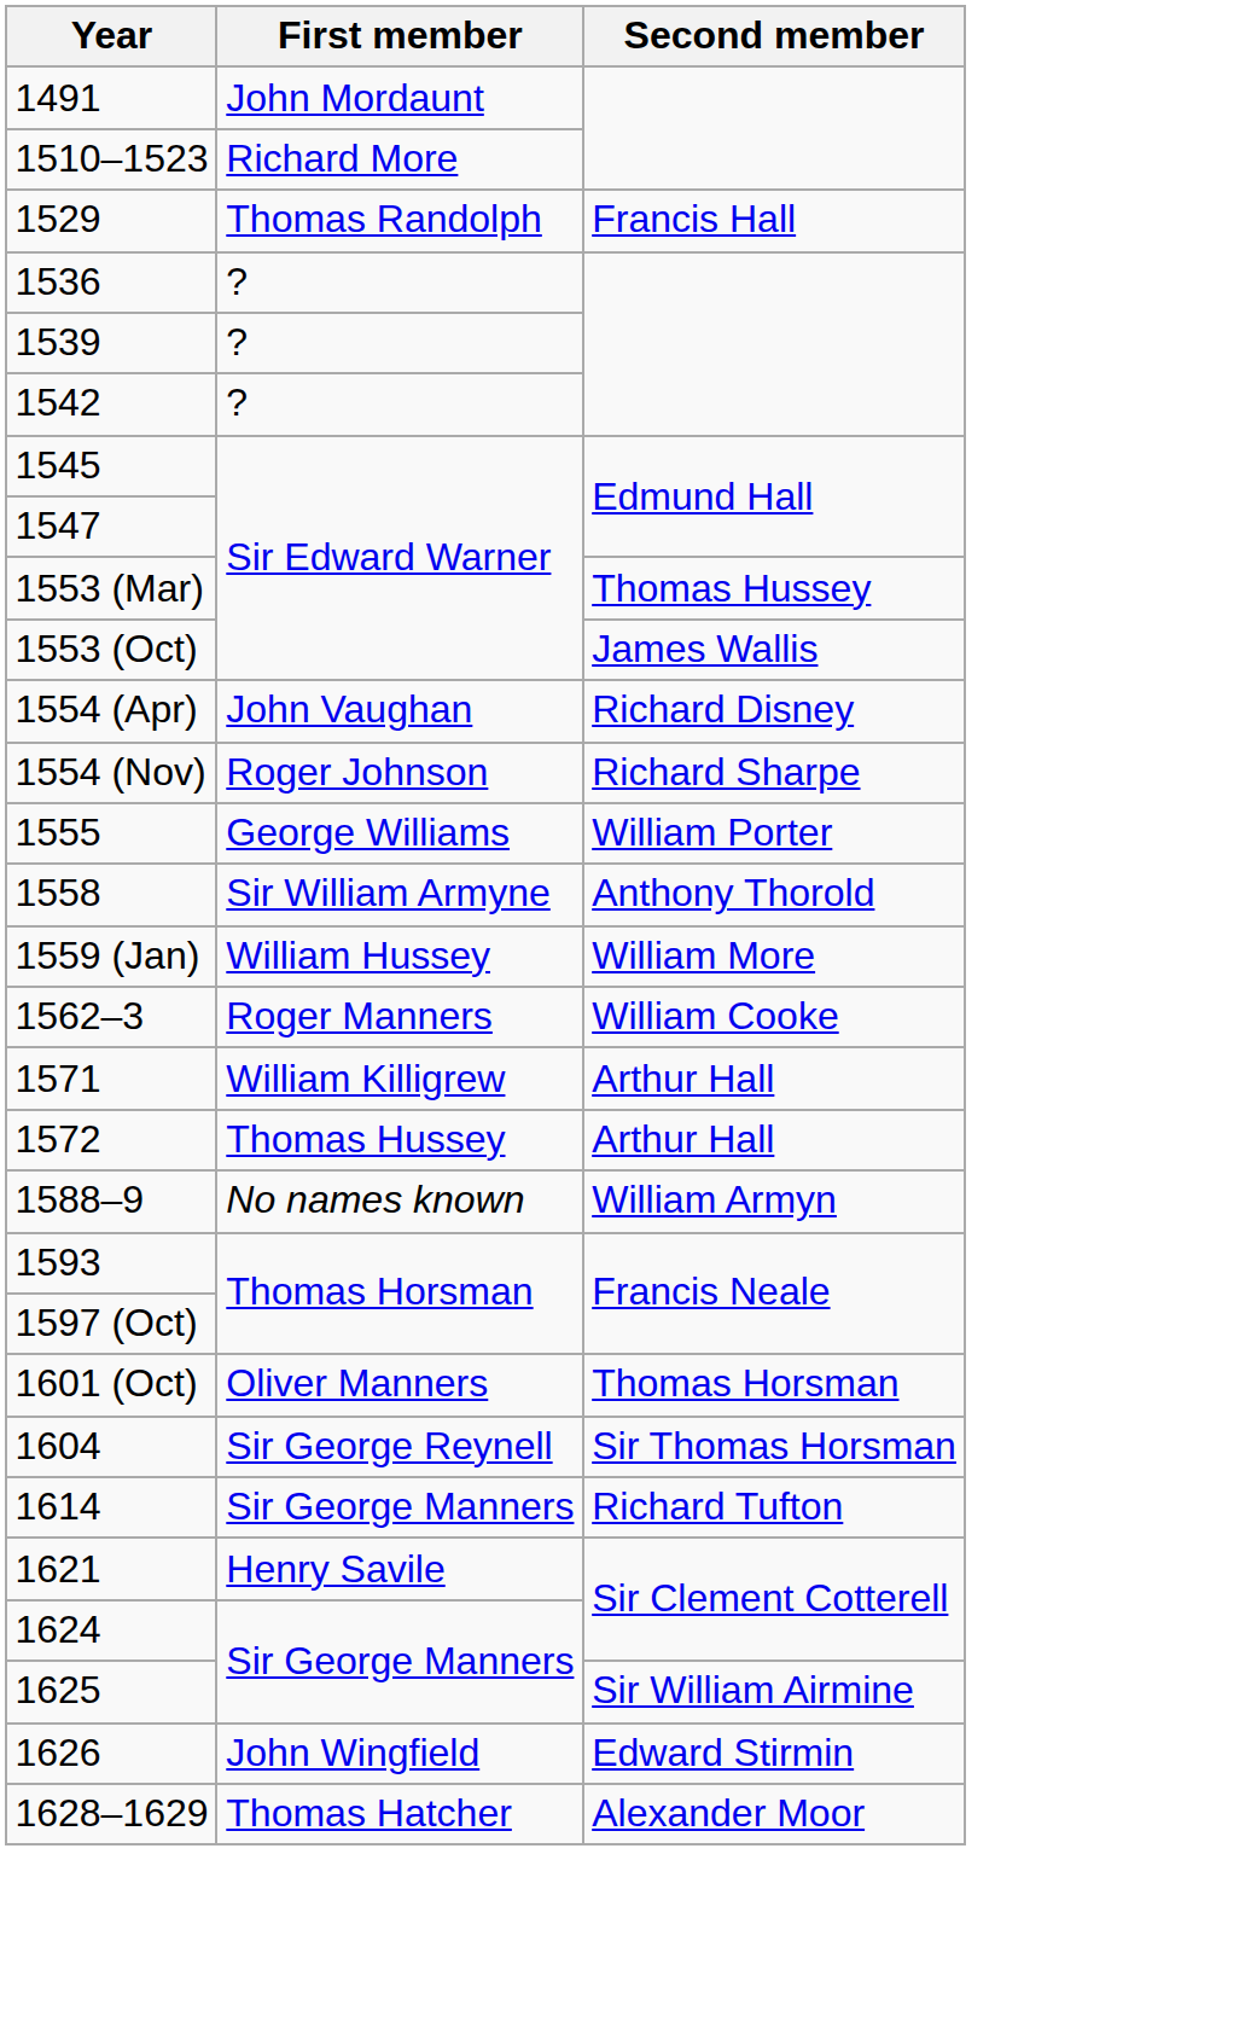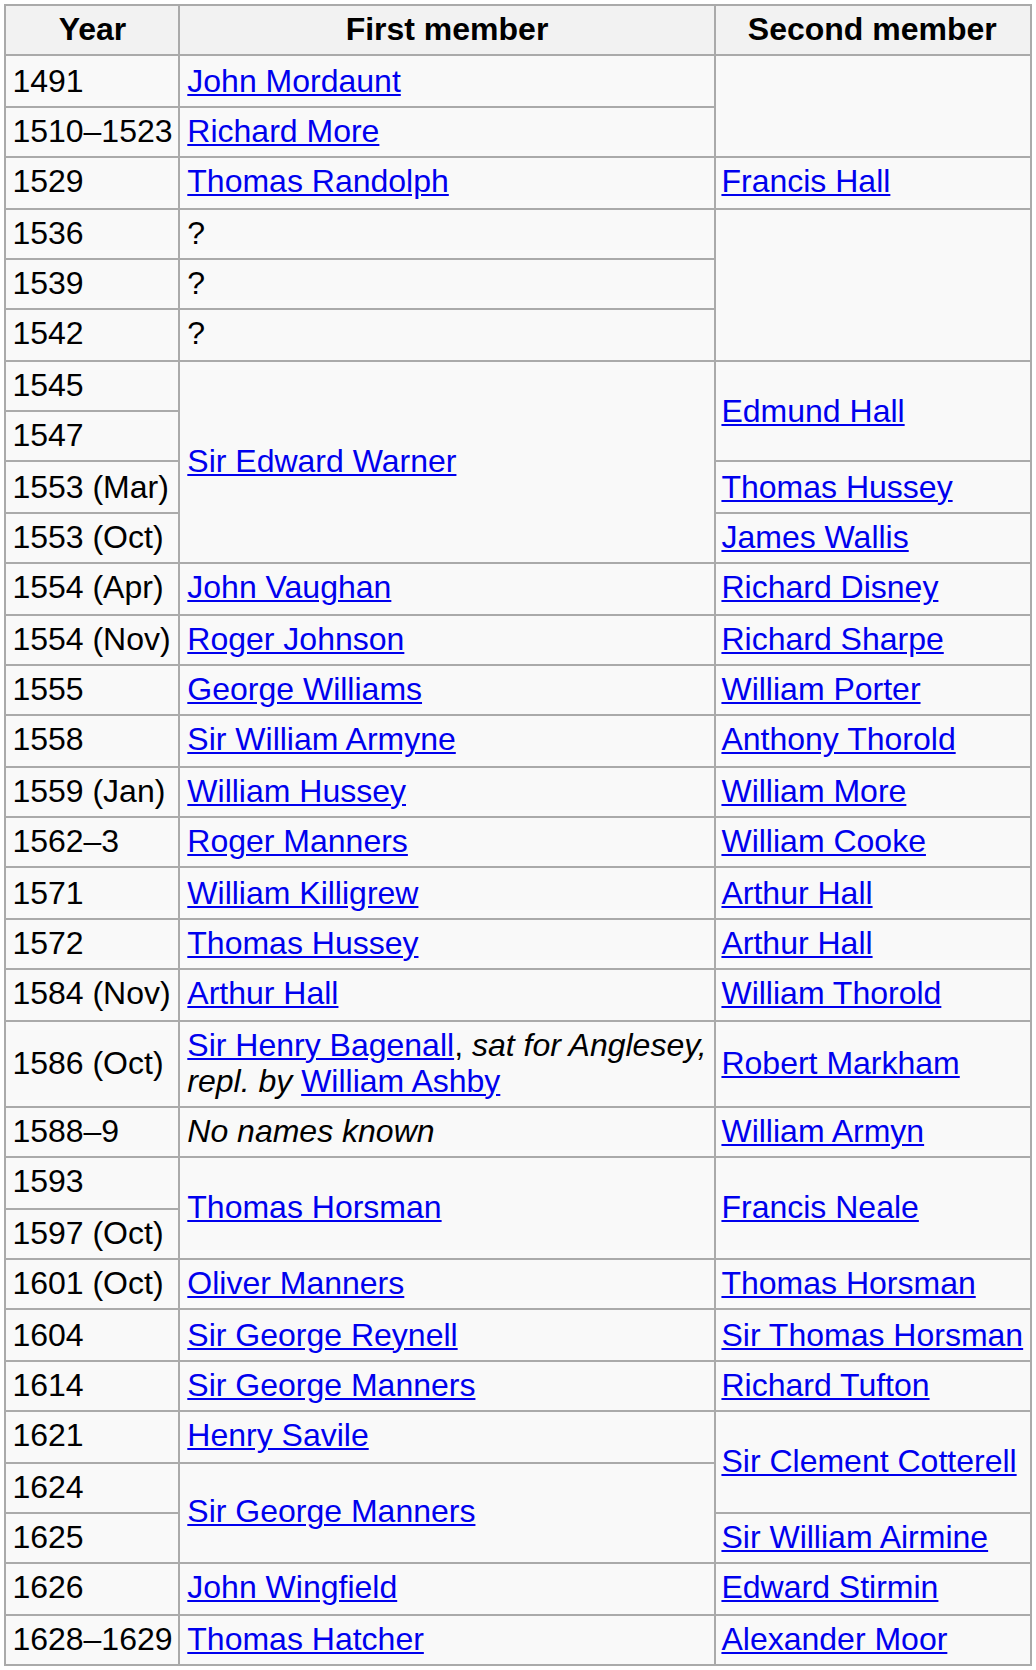+ row: 1584 (Nov) | Arthur Hall | William Thorold
+ row: 1586 (Oct) | Sir Henry Bagenall, sat for Anglesey, repl. by William Ashby | Robert Markham
